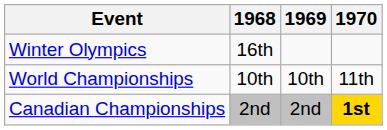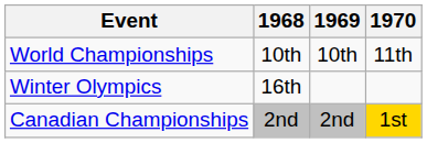rows swapped: Winter Olympics <-> World Championships
Canadian Championships | 1970: bold -> normal
